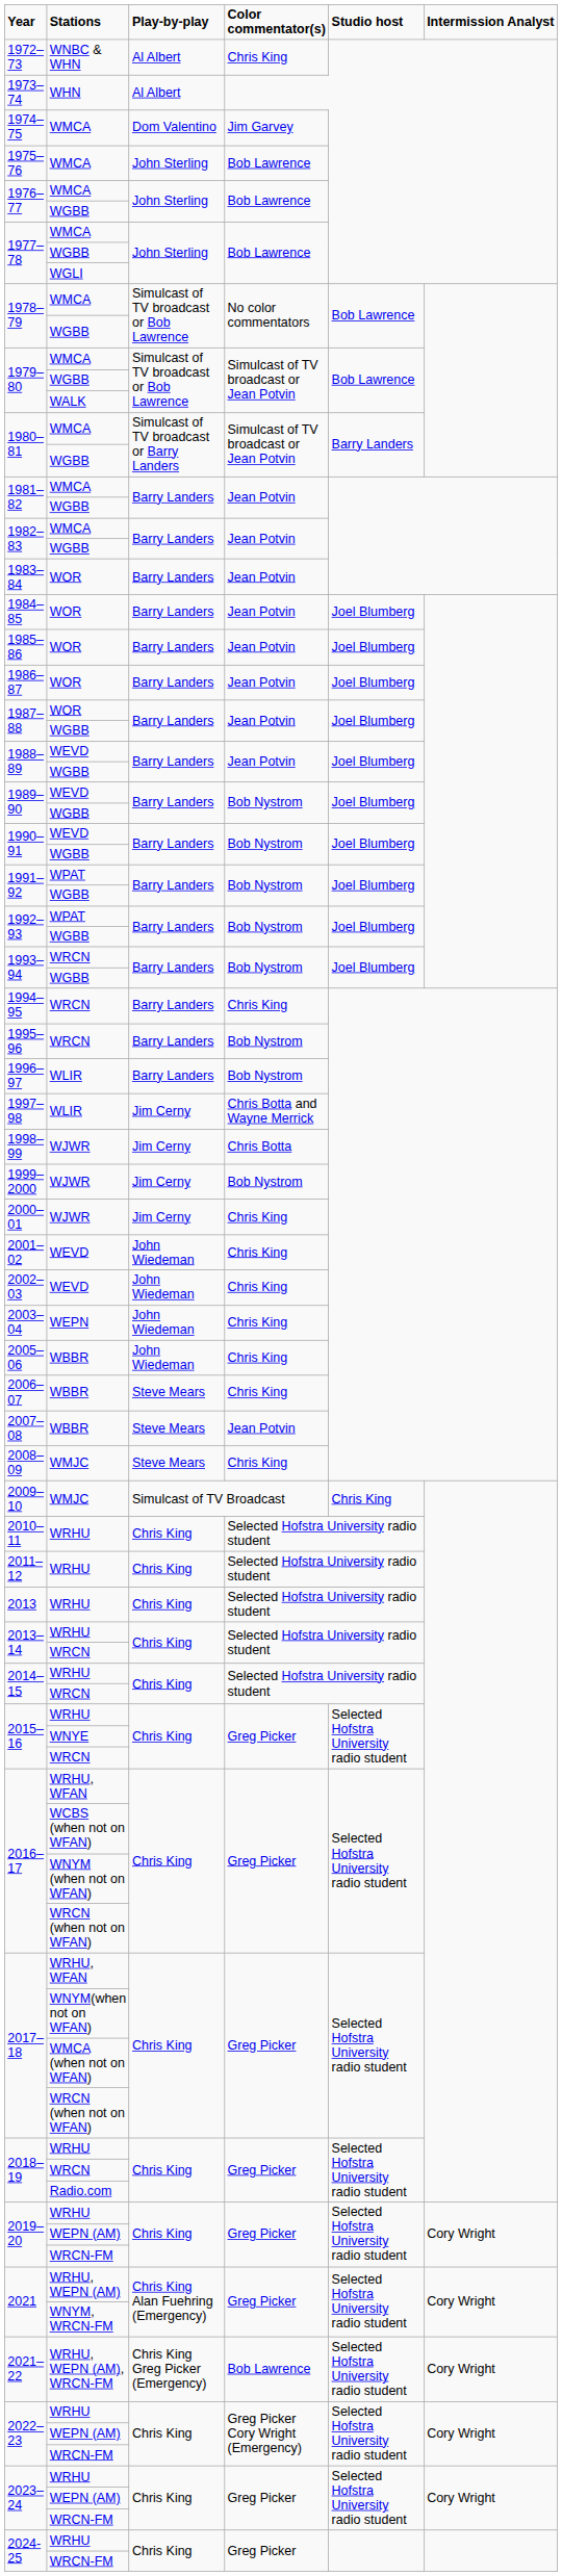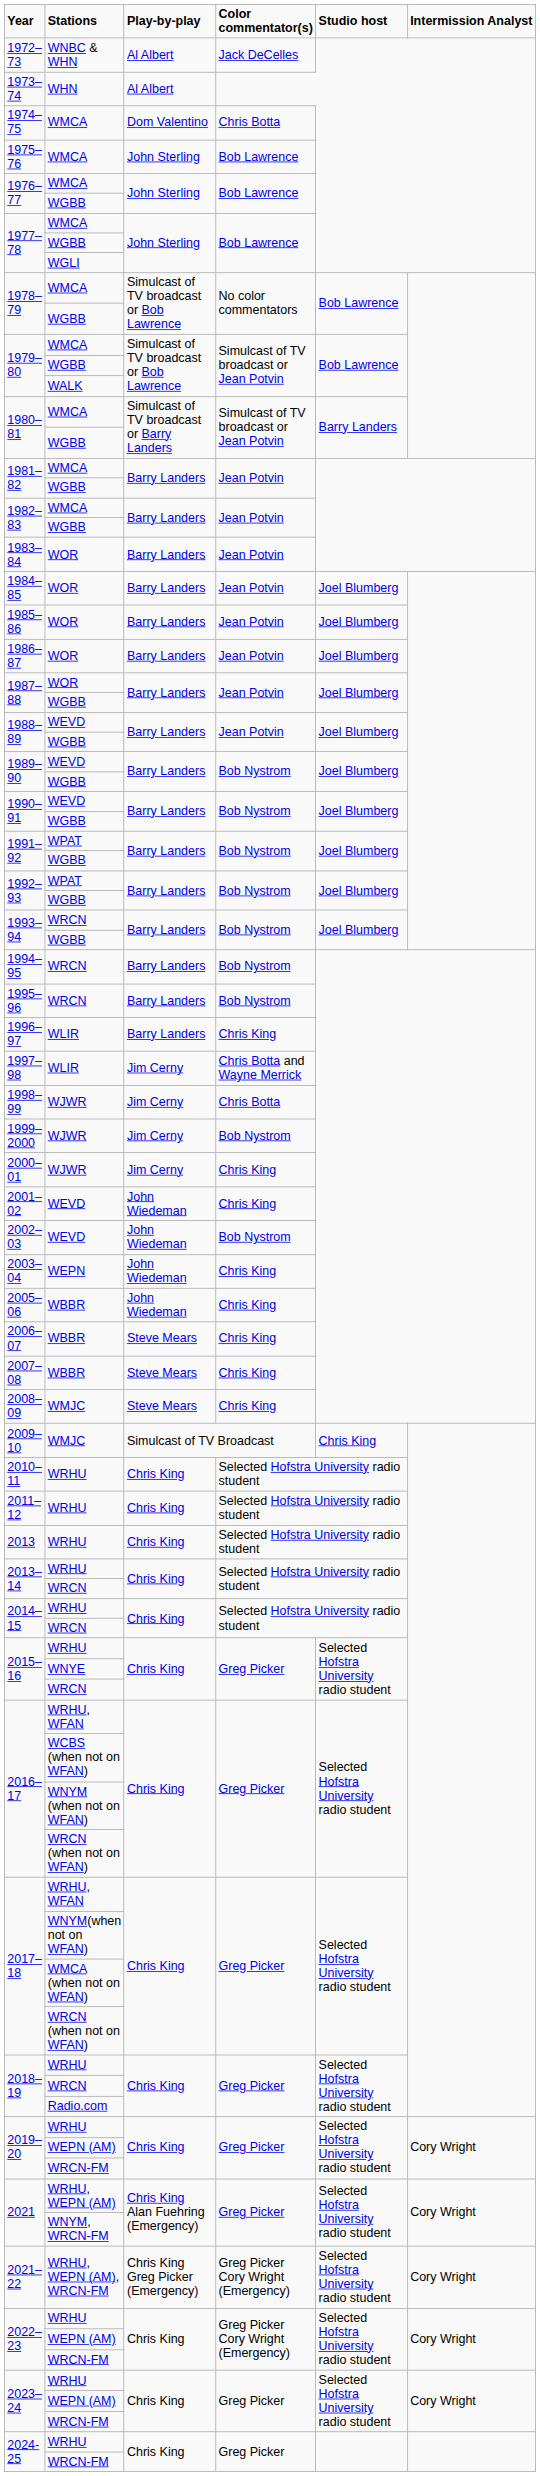1972–73 | Color commentator(s): Chris King -> Jack DeCelles
1974–75 | Color commentator(s): Jim Garvey -> Chris Botta
1994–95 | Color commentator(s): Chris King -> Bob Nystrom
1996–97 | Color commentator(s): Bob Nystrom -> Chris King
2002–03 | Color commentator(s): Chris King -> Bob Nystrom
2007–08 | Color commentator(s): Jean Potvin -> Chris King
2021–22 | Color commentator(s): Bob Lawrence -> Greg Picker Cory Wright (Emergency)
